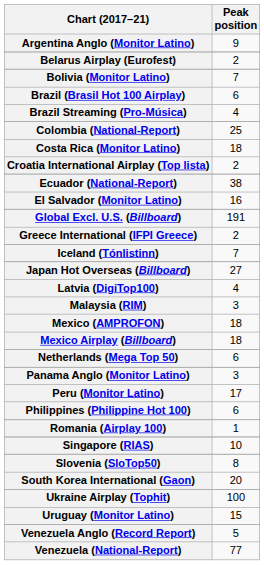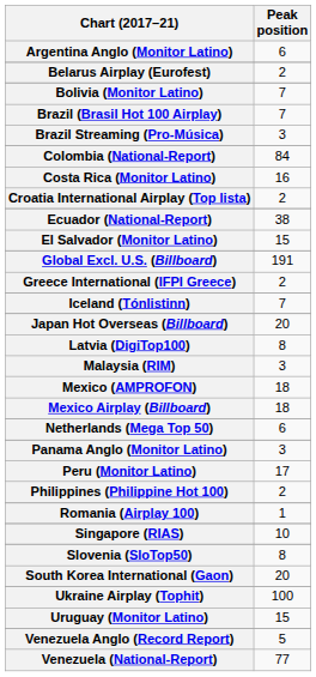Argentina Anglo (Monitor Latino) | Peak position: 9 -> 6
Brazil (Brasil Hot 100 Airplay) | Peak position: 6 -> 7
Brazil Streaming (Pro-Música) | Peak position: 4 -> 3
Colombia (National-Report) | Peak position: 25 -> 84
Costa Rica (Monitor Latino) | Peak position: 18 -> 16
El Salvador (Monitor Latino) | Peak position: 16 -> 15
Japan Hot Overseas (Billboard) | Peak position: 27 -> 20
Latvia (DigiTop100) | Peak position: 4 -> 8
Philippines (Philippine Hot 100) | Peak position: 6 -> 2
